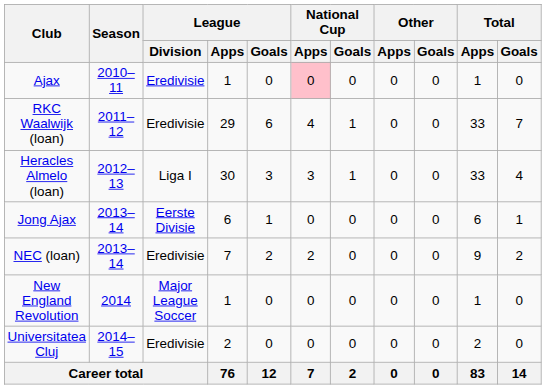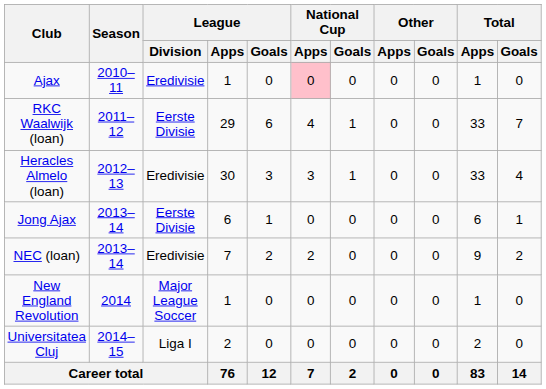RKC Waalwijk (loan) | League / Division: Eredivisie -> Eerste Divisie
Heracles Almelo (loan) | League / Division: Liga I -> Eredivisie
Universitatea Cluj | League / Division: Eredivisie -> Liga I
